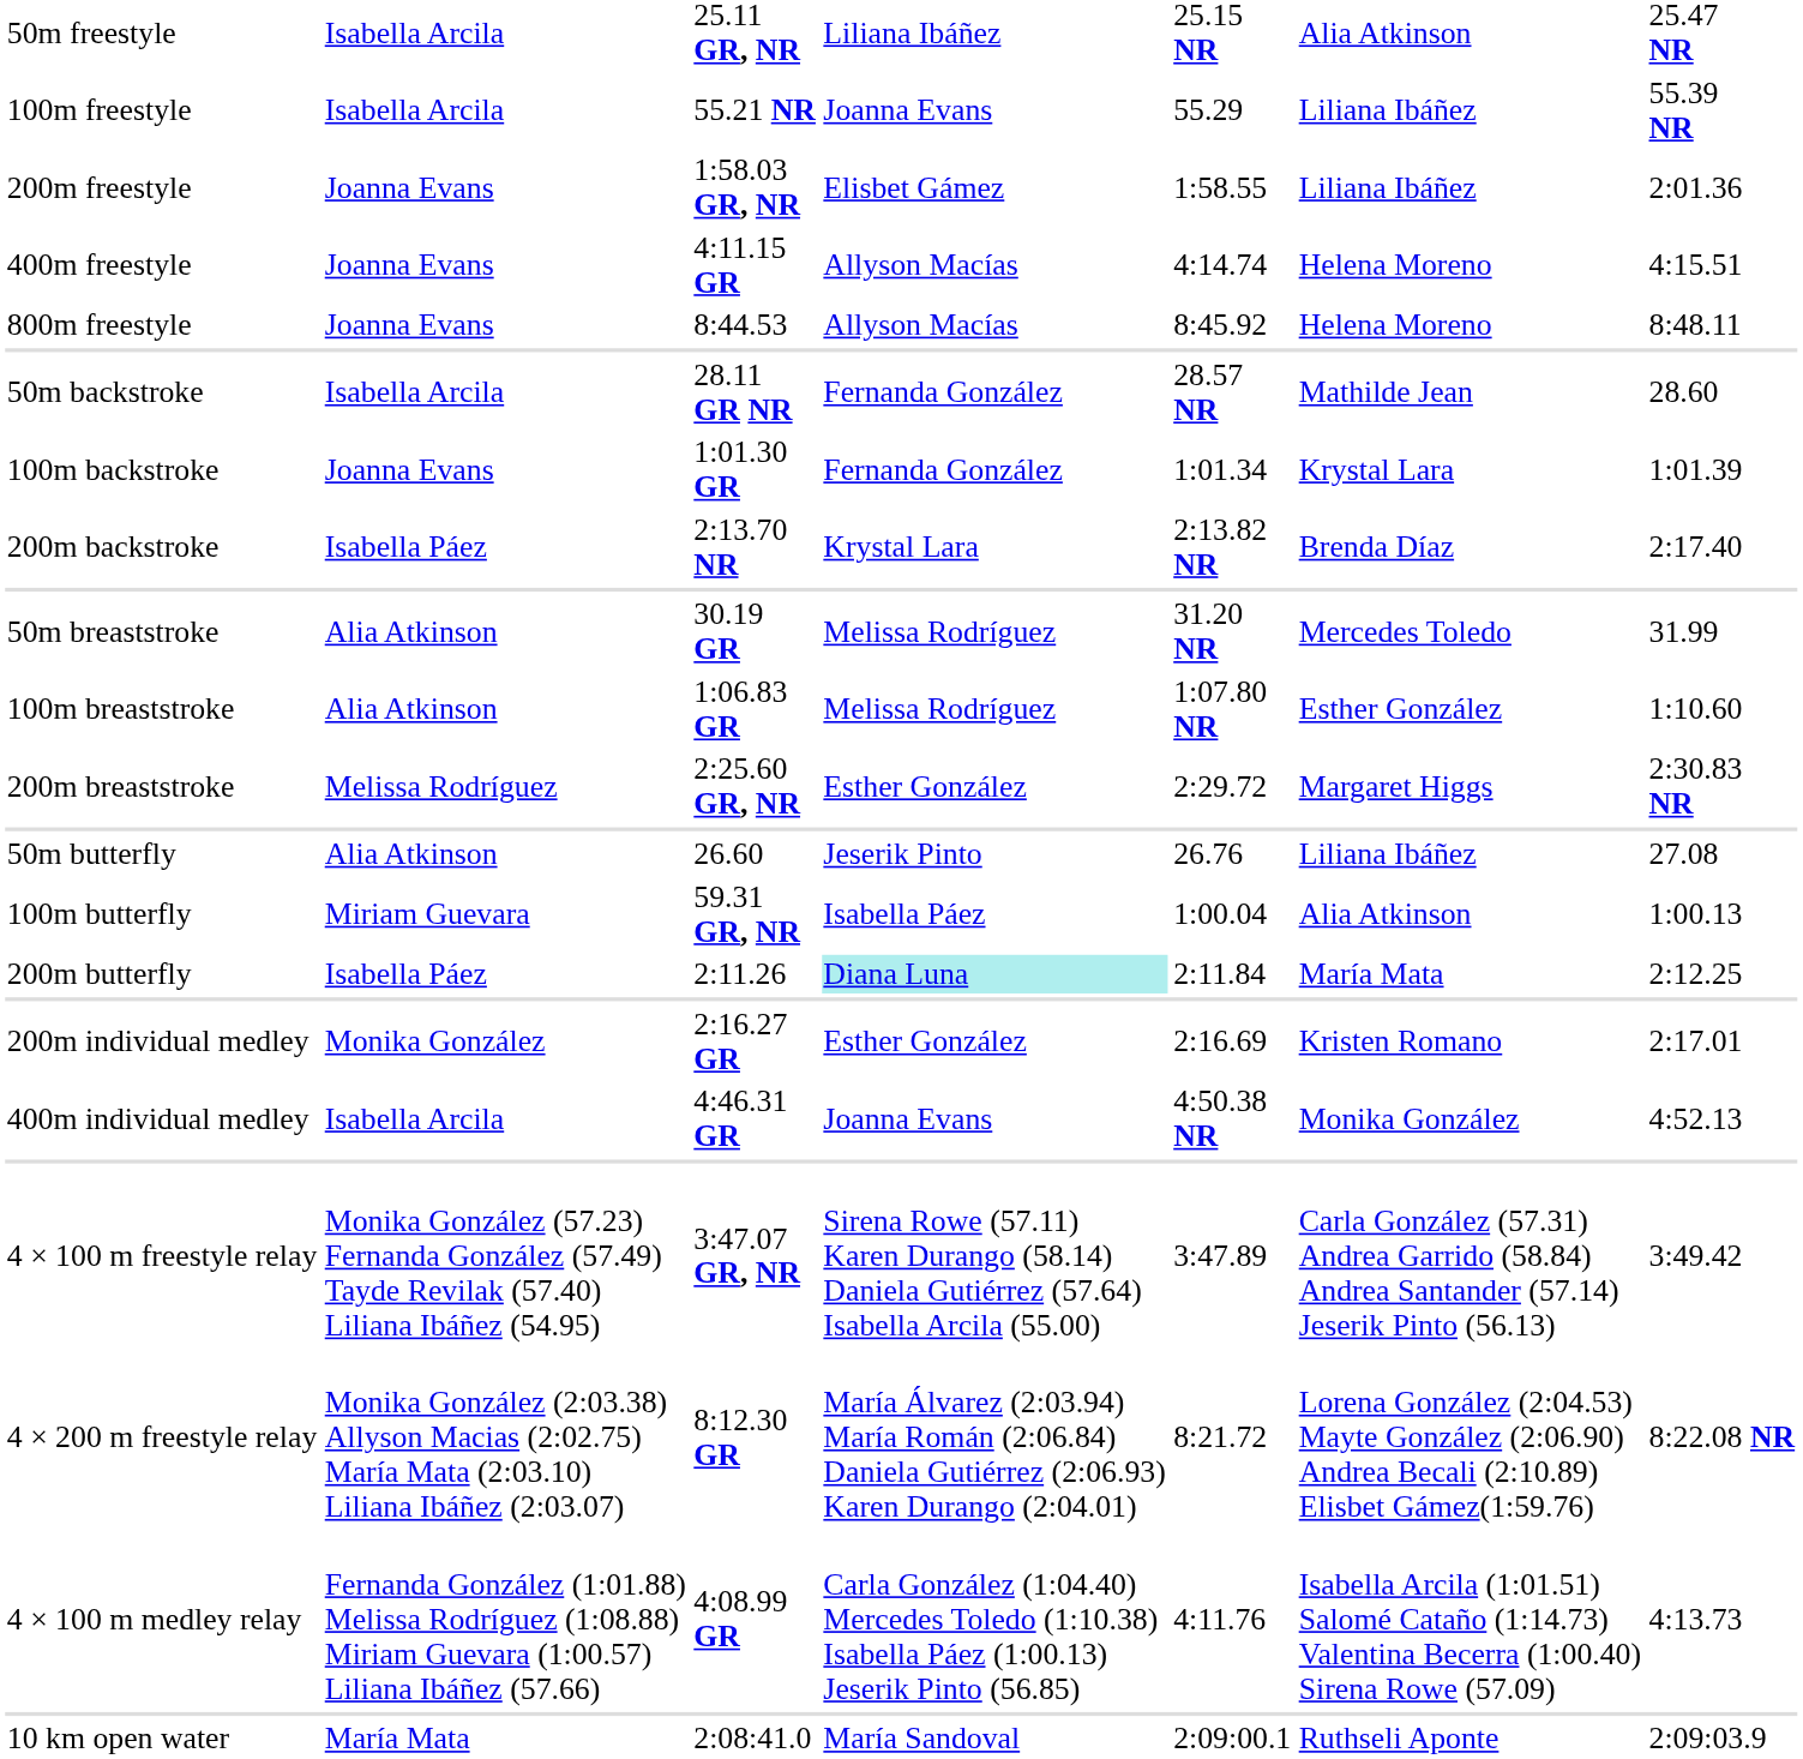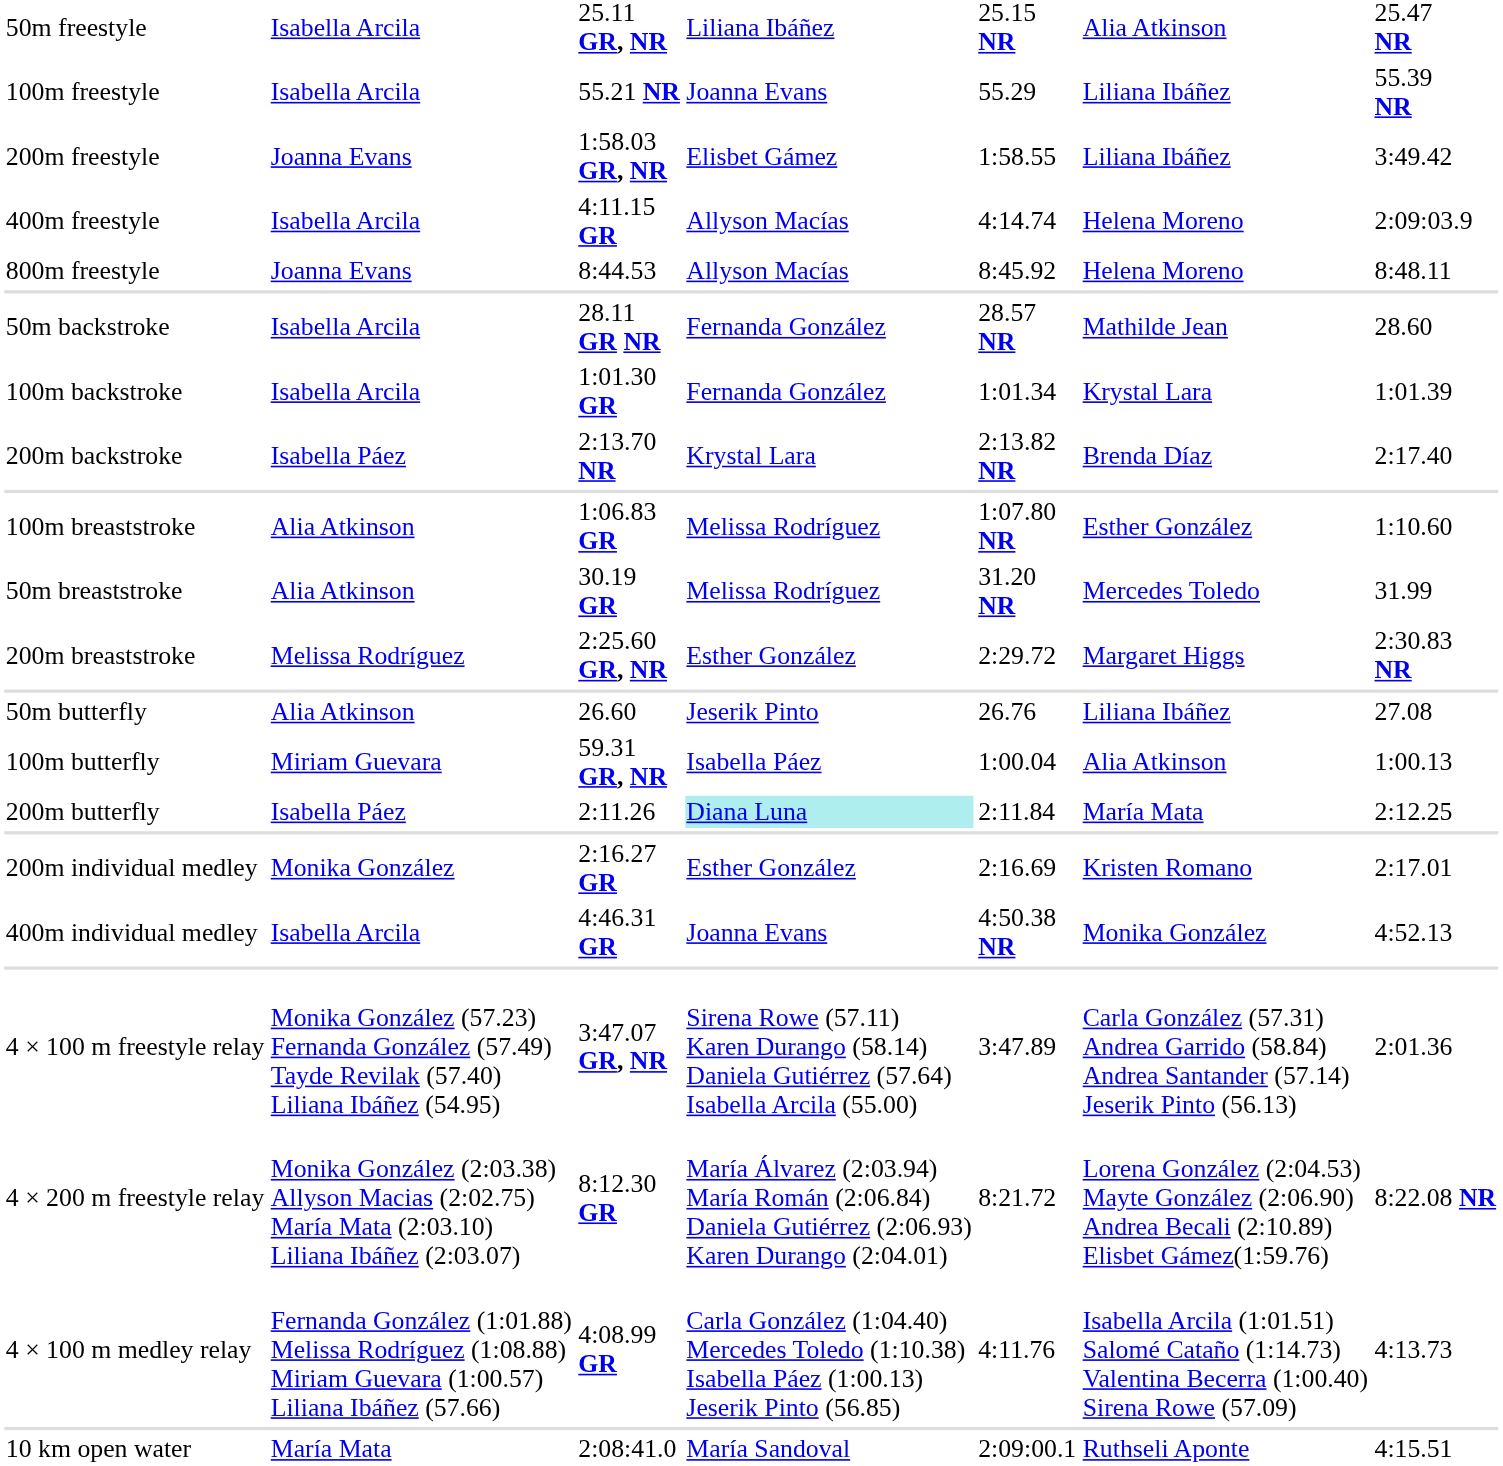200m freestyle | column 7: 2:01.36 -> 3:49.42
400m freestyle | column 2: Joanna Evans -> Isabella Arcila
400m freestyle | column 7: 4:15.51 -> 2:09:03.9
100m backstroke | column 2: Joanna Evans -> Isabella Arcila
rows swapped: 50m breaststroke <-> 100m breaststroke
4 × 100 m freestyle relay | column 7: 3:49.42 -> 2:01.36
10 km open water | column 7: 2:09:03.9 -> 4:15.51
